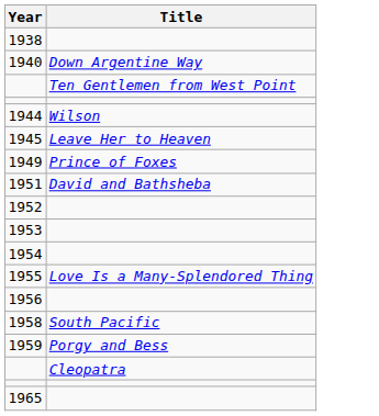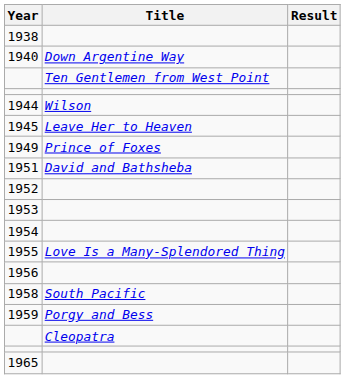+ column: Result
